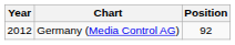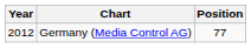Germany (Media Control AG) | Position: 92 -> 77
